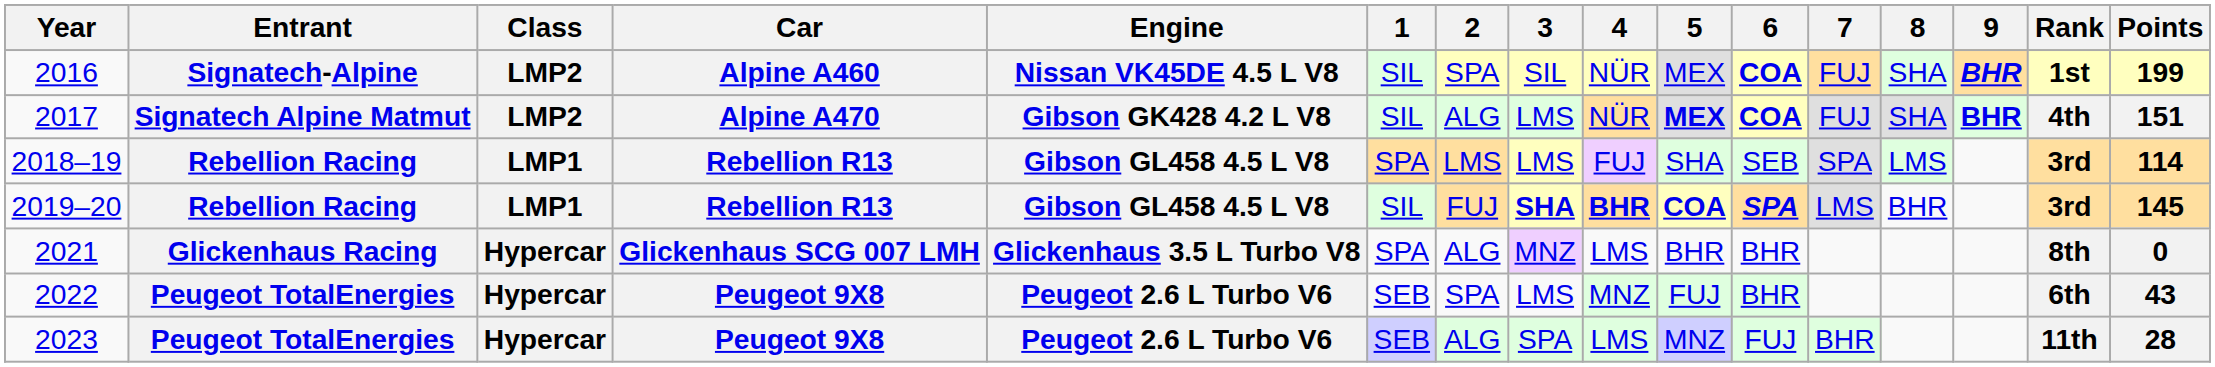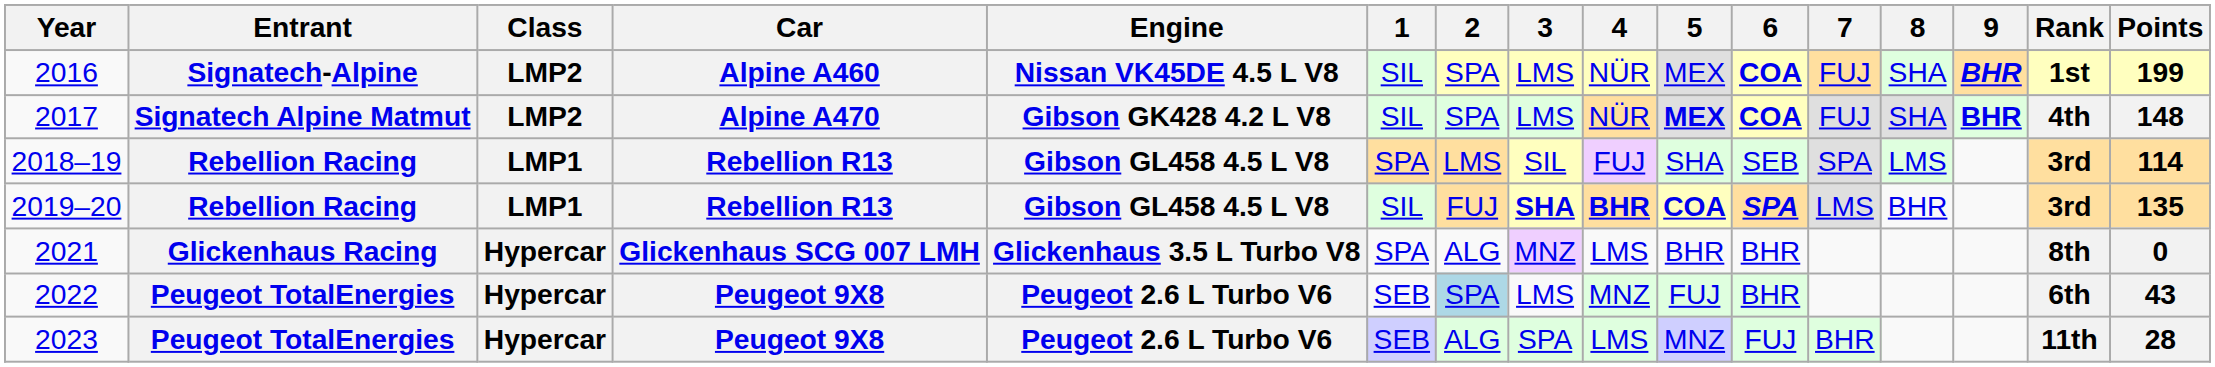2016 | 3: SIL -> LMS
2017 | 2: ALG -> SPA
2017 | Points: 151 -> 148
2018–19 | 3: LMS -> SIL
2019–20 | Points: 145 -> 135
2022 | 2: no background -> lightblue background
